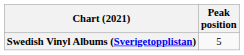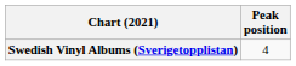Swedish Vinyl Albums (Sverigetopplistan) | Peak position: 5 -> 4
